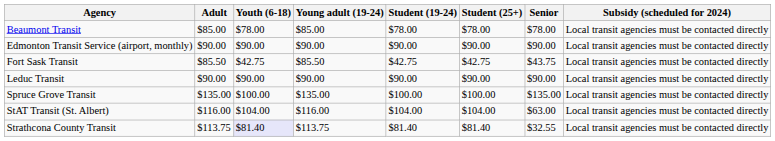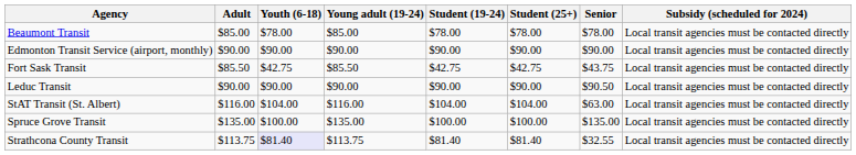Leduc Transit | Senior: $90.00 -> $90.50
rows swapped: StAT Transit (St. Albert) <-> Spruce Grove Transit
